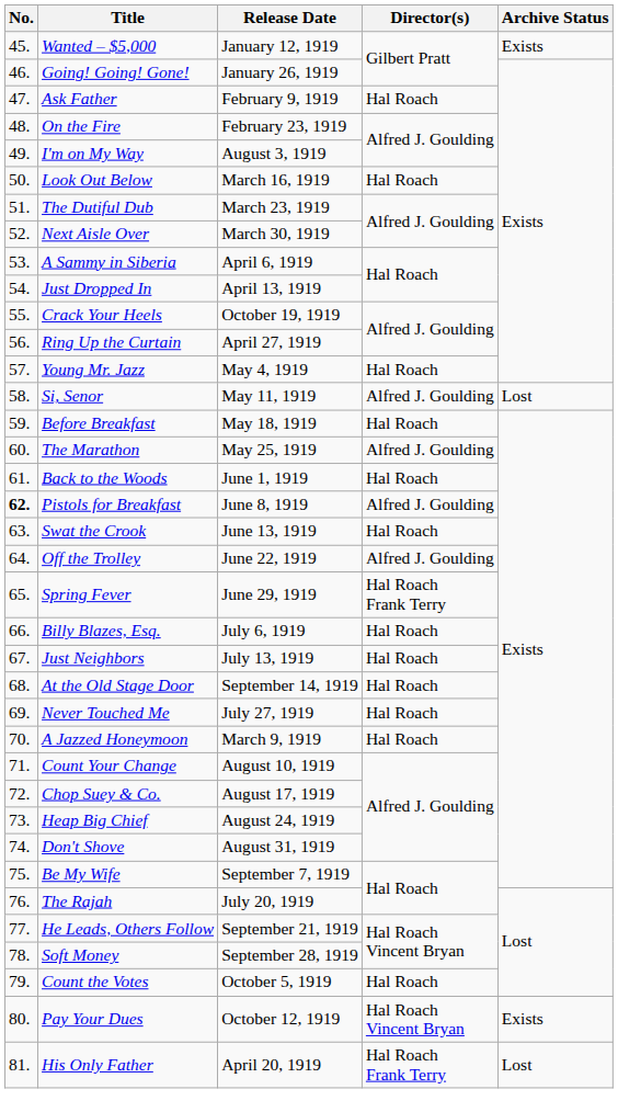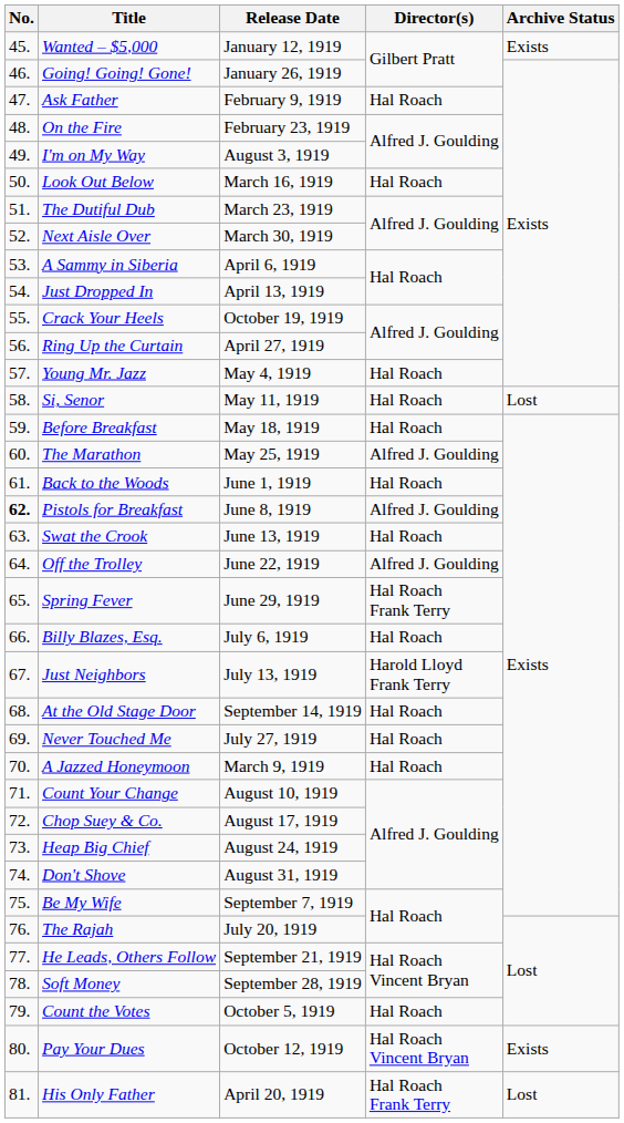Si, Senor | Director(s): Alfred J. Goulding -> Hal Roach
Just Neighbors | Director(s): Hal Roach -> Harold Lloyd Frank Terry
